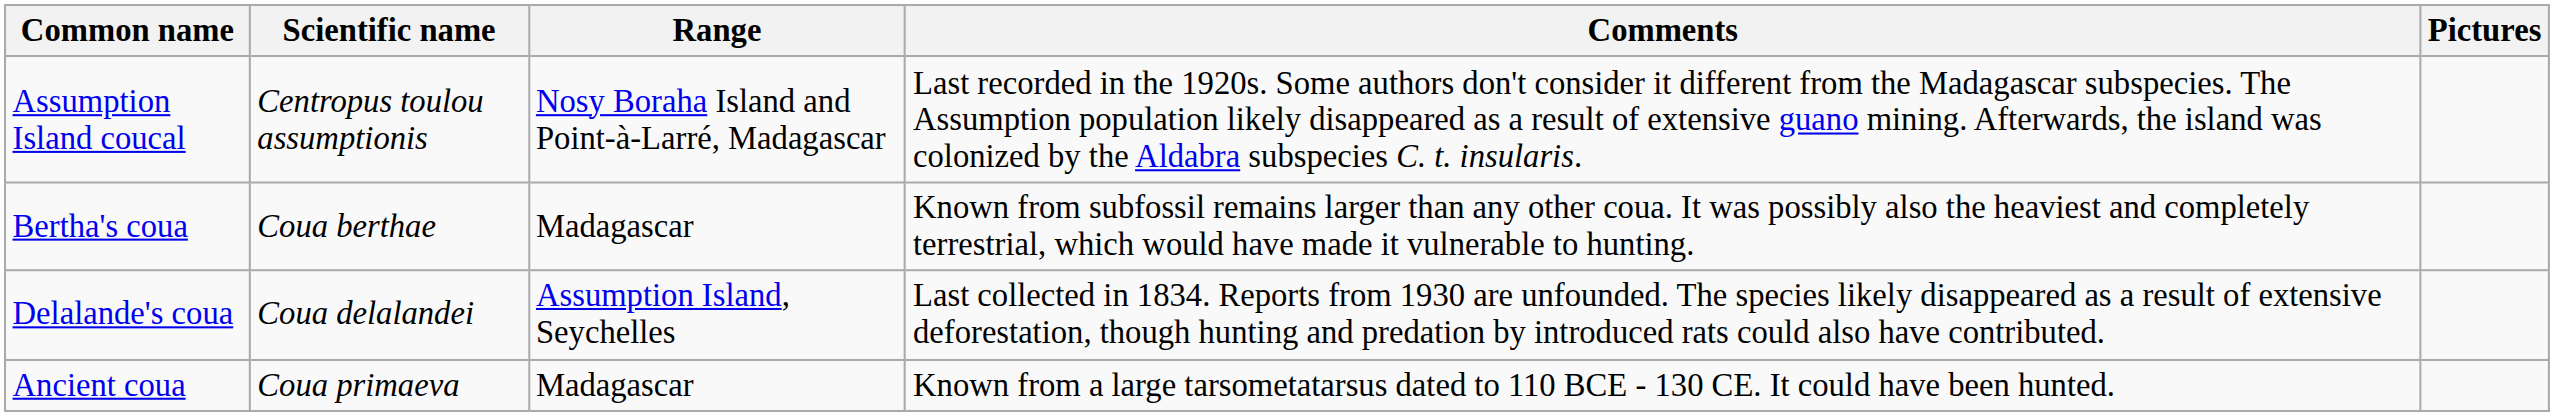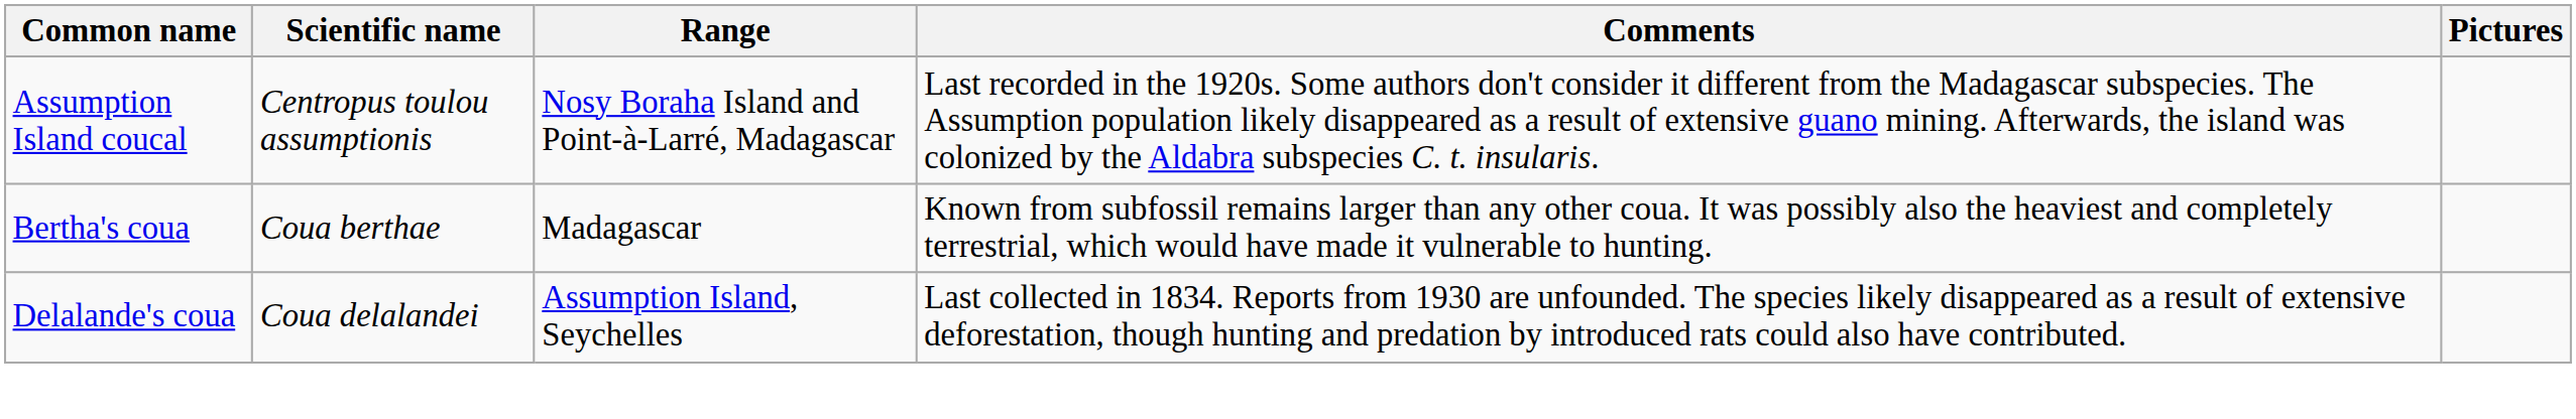- row: Ancient coua | Coua primaeva | Madagascar | Known from a large tarsometatarsus dated to 110 BCE - 130 CE. It could have been hunted.
